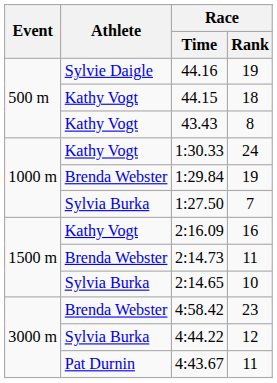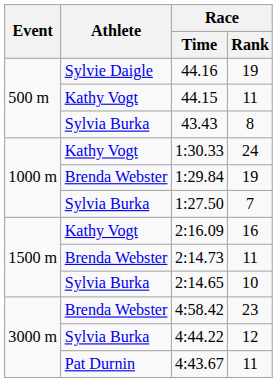44.15 | Race / Rank: 18 -> 11
43.43 | Athlete: Kathy Vogt -> Sylvia Burka
